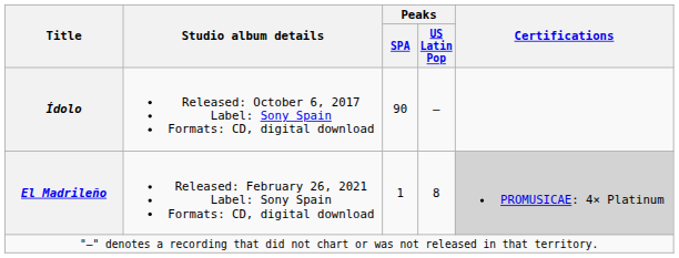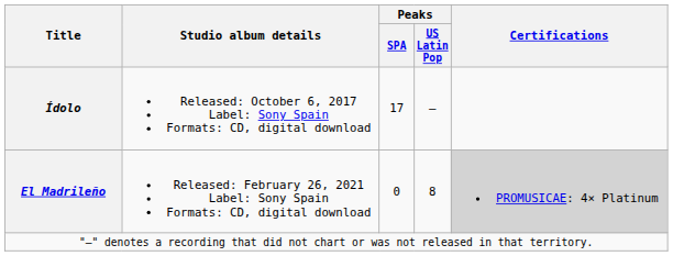Ídolo | Peaks / SPA: 90 -> 17
El Madrileño | Peaks / SPA: 1 -> 0
